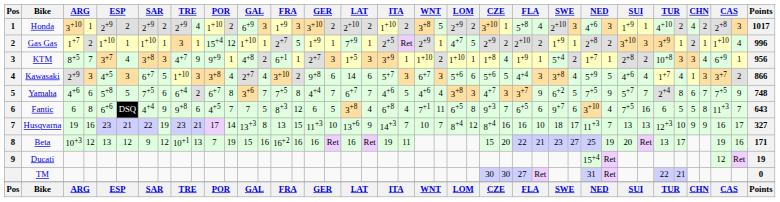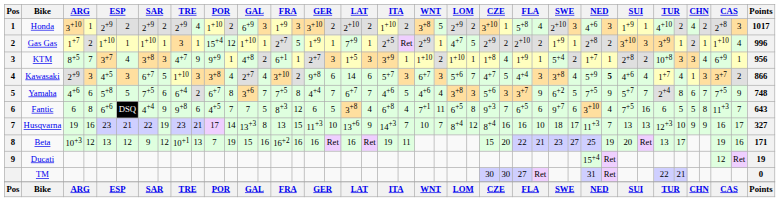Kawasaki | column 26: 6 -> 7
Kawasaki | column 27: 5+6 -> 4+7
Kawasaki | column 34: normal -> bold
Yamaha | column 27: 4+7 -> 5+6
